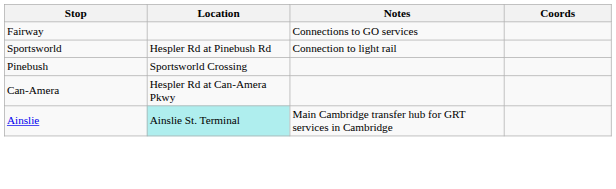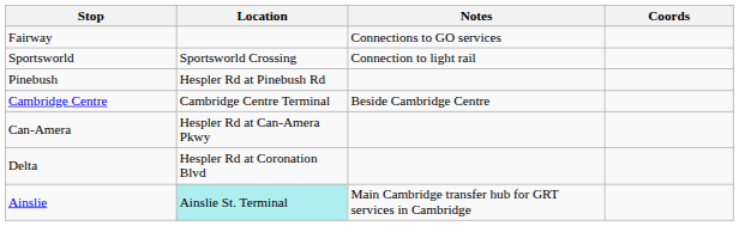Sportsworld | Location: Hespler Rd at Pinebush Rd -> Sportsworld Crossing
Pinebush | Location: Sportsworld Crossing -> Hespler Rd at Pinebush Rd
+ row: Cambridge Centre | Cambridge Centre Terminal | Beside Cambridge Centre
+ row: Delta | Hespler Rd at Coronation Blvd
